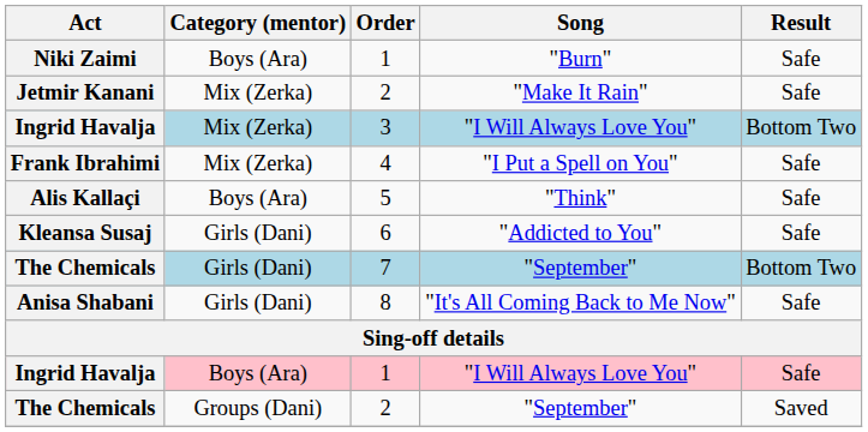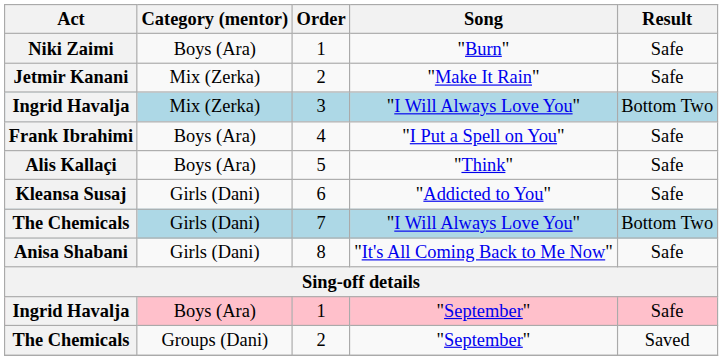Frank Ibrahimi | Category (mentor): Mix (Zerka) -> Boys (Ara)
The Chemicals / 7 | Song: "September" -> "I Will Always Love You"
Ingrid Havalja / 1 | Song: "I Will Always Love You" -> "September"
